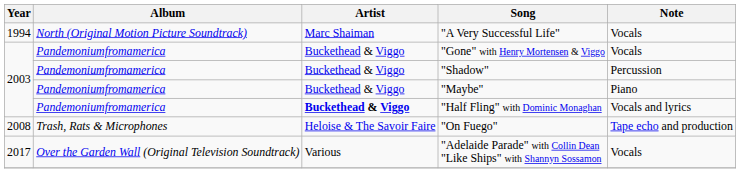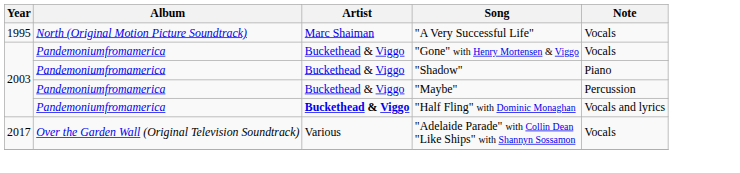"A Very Successful Life" | Year: 1994 -> 1995
"Shadow" | Note: Percussion -> Piano
"Maybe" | Note: Piano -> Percussion
- row: 2008 | Trash, Rats & Microphones | Heloise & The Savoir Faire | "On Fuego" | Tape echo and production
